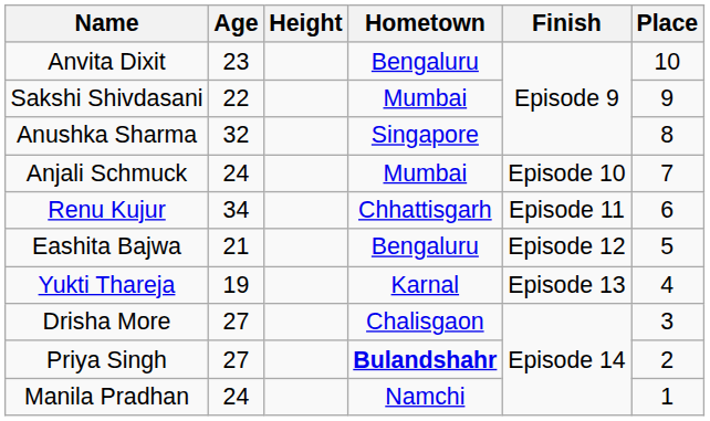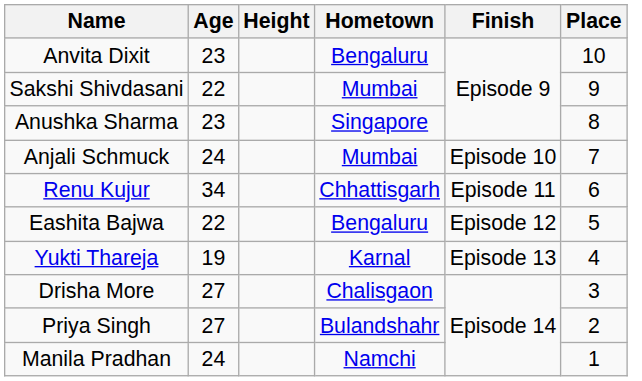Anushka Sharma | Age: 32 -> 23
Eashita Bajwa | Age: 21 -> 22
Priya Singh | Hometown: bold -> normal
